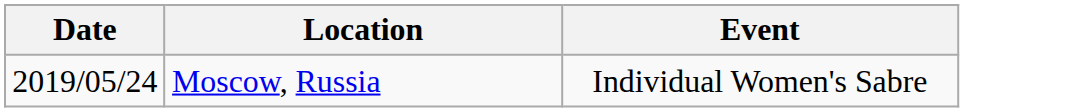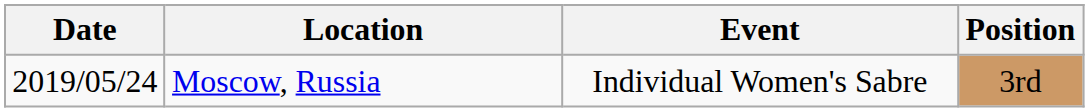+ column: Position | 3rd
